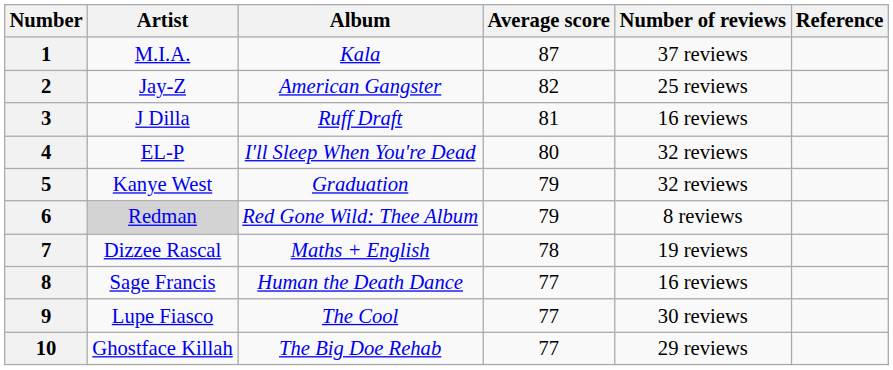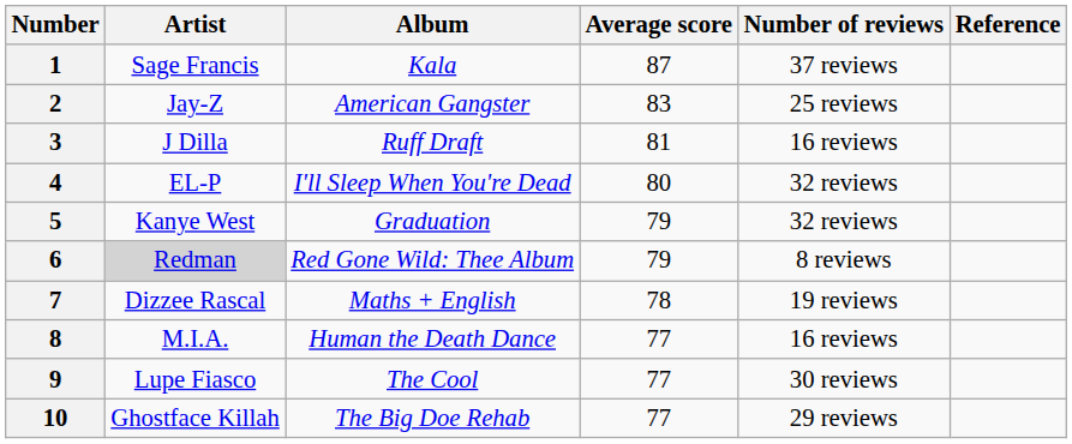1 | Artist: M.I.A. -> Sage Francis
2 | Average score: 82 -> 83
8 | Artist: Sage Francis -> M.I.A.
